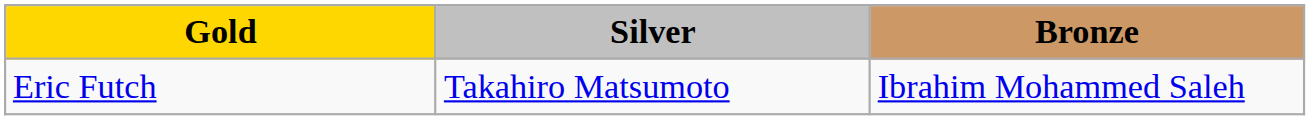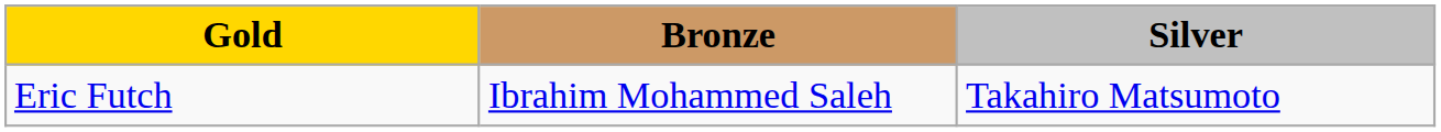columns swapped: Silver <-> Bronze
